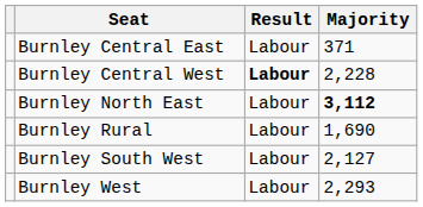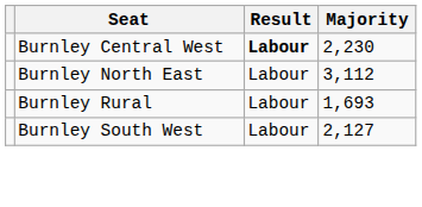- row: Burnley Central East | Labour | 371
Burnley Central West | Majority: 2,228 -> 2,230
Burnley North East | Majority: bold -> normal
Burnley Rural | Majority: 1,690 -> 1,693
- row: Burnley West | Labour | 2,293
